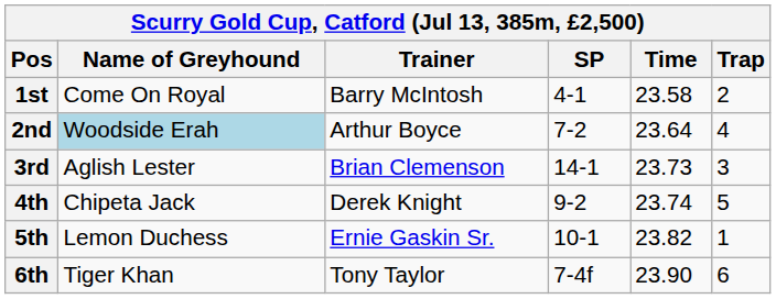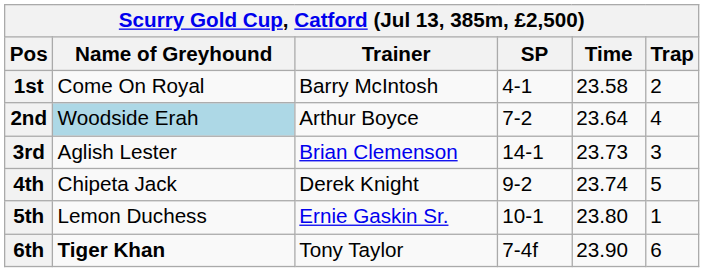5th | Time: 23.82 -> 23.80
6th | Name of Greyhound: normal -> bold
